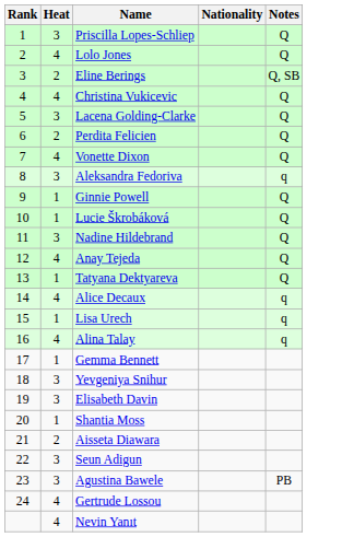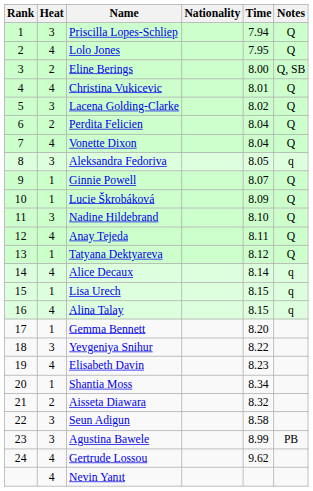+ column: Time | 7.94 | 7.95 | 8.00 | 8.01 | 8.02 | 8.04 | 8.04 | 8.05 | 8.07 | 8.09 | 8.10 | 8.11 | 8.12 | 8.14 | 8.15 | 8.15 | 8.20 | 8.22 | 8.23 | 8.34 | 8.32 | 8.58 | 8.99 | 9.62
Elisabeth Davin | Heat: 3 -> 4
